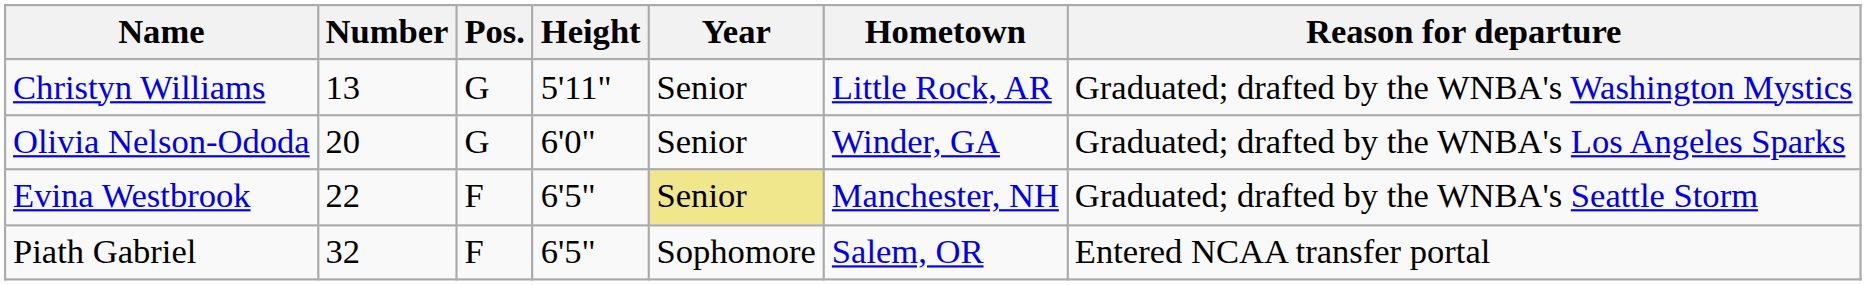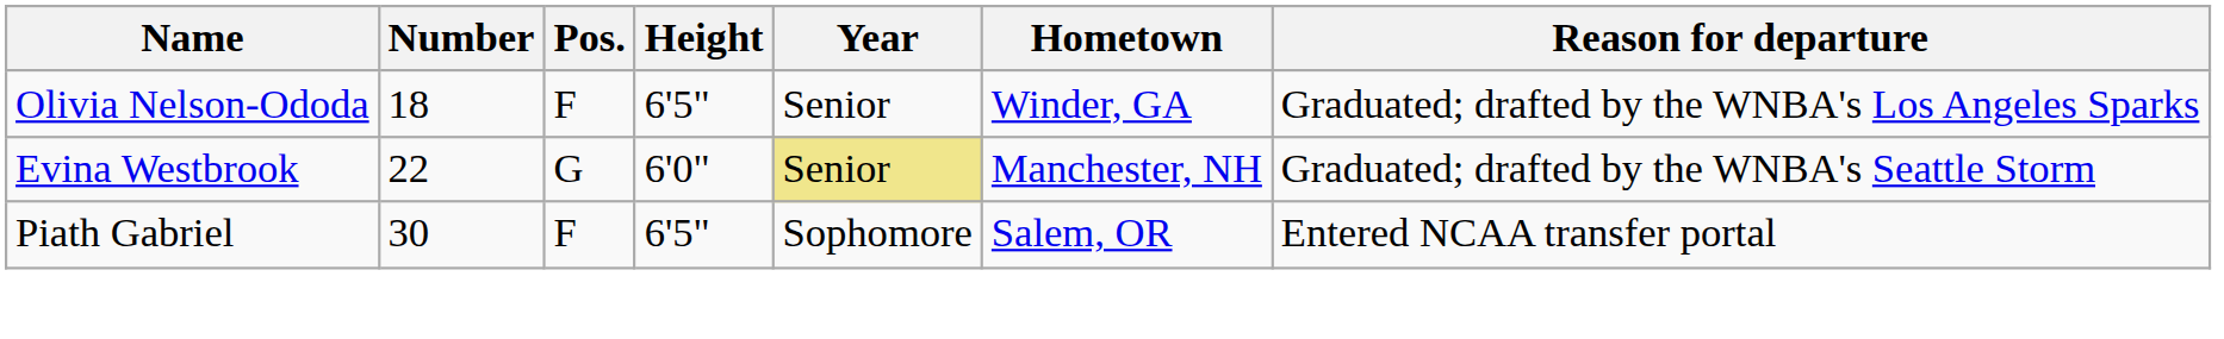- row: Christyn Williams | 13 | G | 5'11" | Senior | Little Rock, AR | Graduated; drafted by the WNBA's Washington Mystics
Olivia Nelson-Ododa | Number: 20 -> 18
Olivia Nelson-Ododa | Pos.: G -> F
Olivia Nelson-Ododa | Height: 6'0" -> 6'5"
Evina Westbrook | Pos.: F -> G
Evina Westbrook | Height: 6'5" -> 6'0"
Piath Gabriel | Number: 32 -> 30
